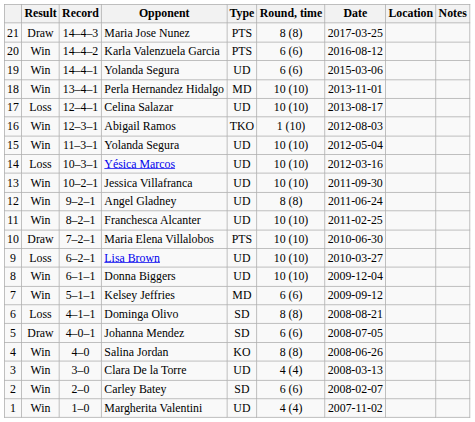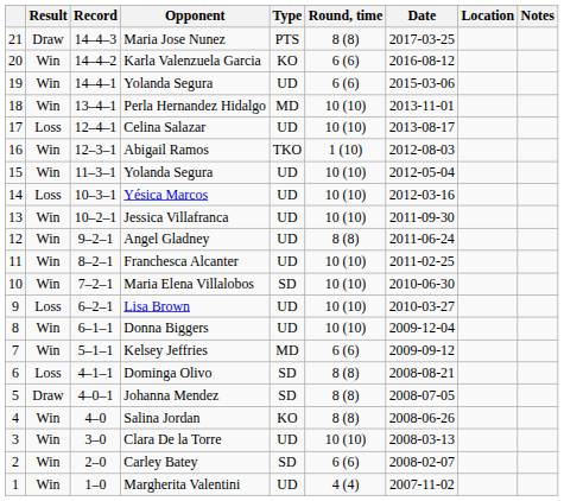Karla Valenzuela Garcia | Type: PTS -> KO
Maria Elena Villalobos | Result: Draw -> Win
Maria Elena Villalobos | Type: PTS -> SD
Johanna Mendez | Round, time: 6 (6) -> 8 (8)
Clara De la Torre | Round, time: 4 (4) -> 10 (10)
